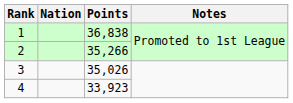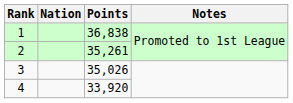2 | Points: 35,266 -> 35,261
4 | Points: 33,923 -> 33,920
